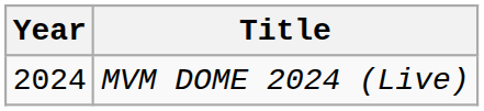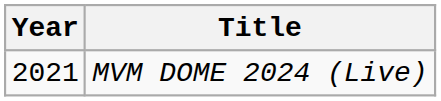MVM DOME 2024 (Live) | Year: 2024 -> 2021
